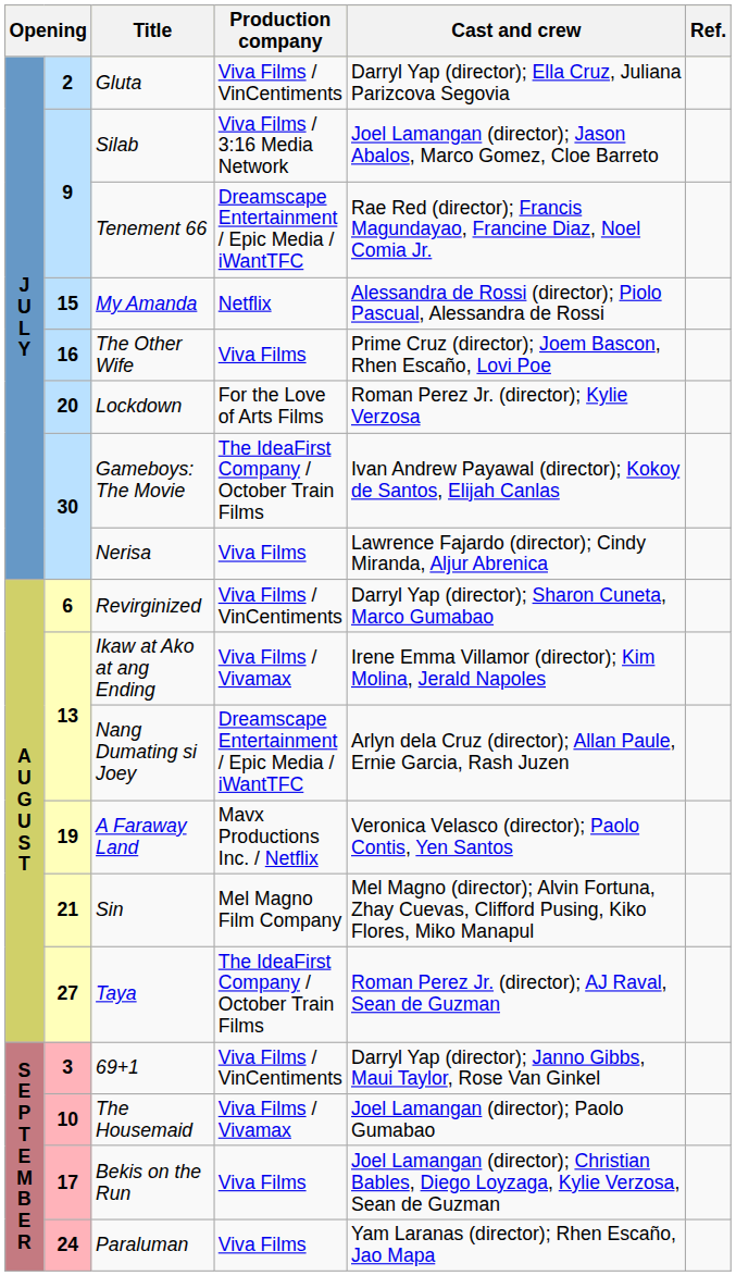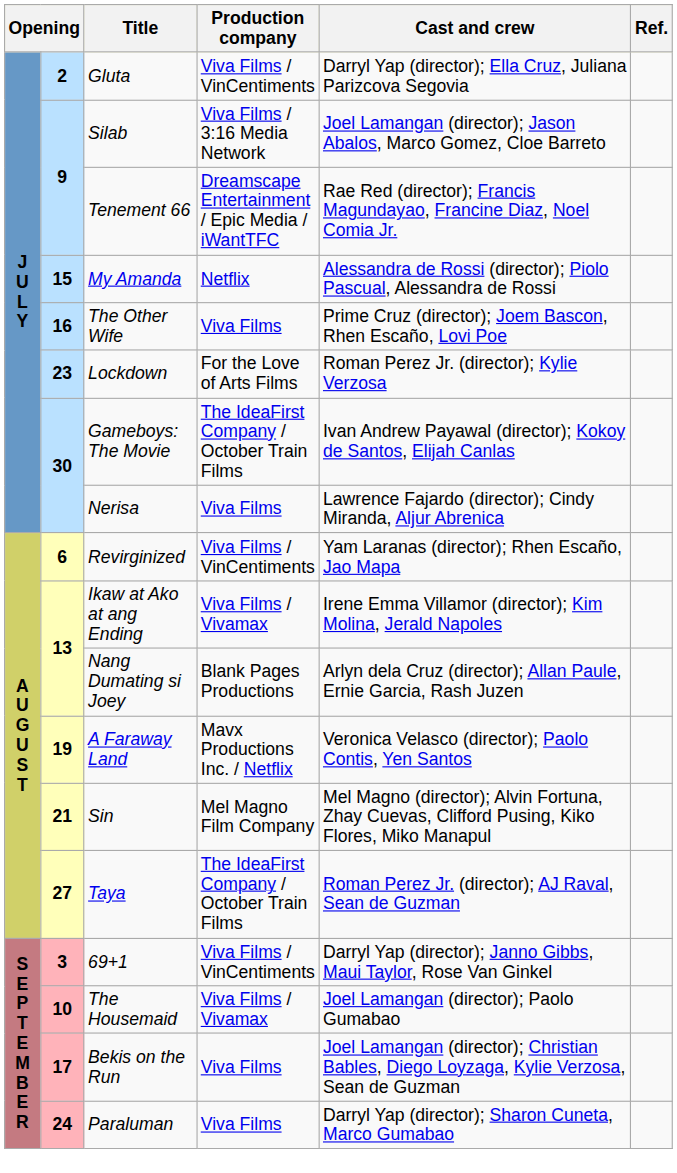Lockdown | column 2: 20 -> 23
Revirginized | Cast and crew: Darryl Yap (director); Sharon Cuneta, Marco Gumabao -> Yam Laranas (director); Rhen Escaño, Jao Mapa
Nang Dumating si Joey | Production company: Dreamscape Entertainment / Epic Media / iWantTFC -> Blank Pages Productions
Paraluman | Cast and crew: Yam Laranas (director); Rhen Escaño, Jao Mapa -> Darryl Yap (director); Sharon Cuneta, Marco Gumabao
